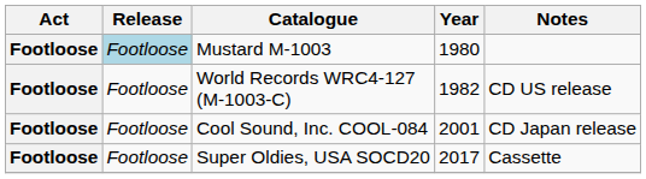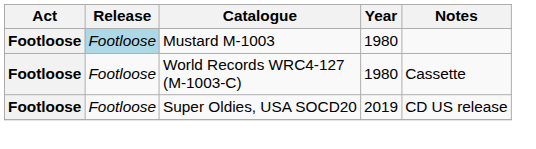World Records WRC4-127 (M-1003-C) | Year: 1982 -> 1980
World Records WRC4-127 (M-1003-C) | Notes: CD US release -> Cassette
- row: Footloose | Footloose | Cool Sound, Inc. COOL-084 | 2001 | CD Japan release
Super Oldies, USA SOCD20 | Year: 2017 -> 2019
Super Oldies, USA SOCD20 | Notes: Cassette -> CD US release
